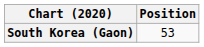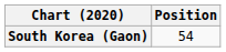South Korea (Gaon) | Position: 53 -> 54
